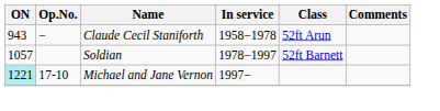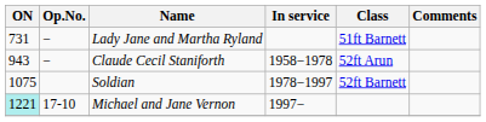+ row: 731 | − | Lady Jane and Martha Ryland | 51ft Barnett
Soldian | ON: 1057 -> 1075
